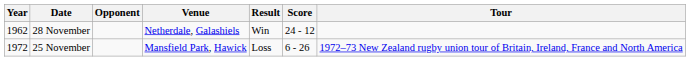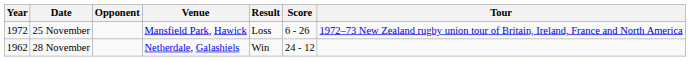rows swapped: 28 November <-> 25 November
